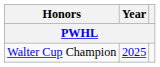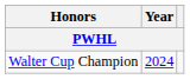Walter Cup Champion | Year: 2025 -> 2024
